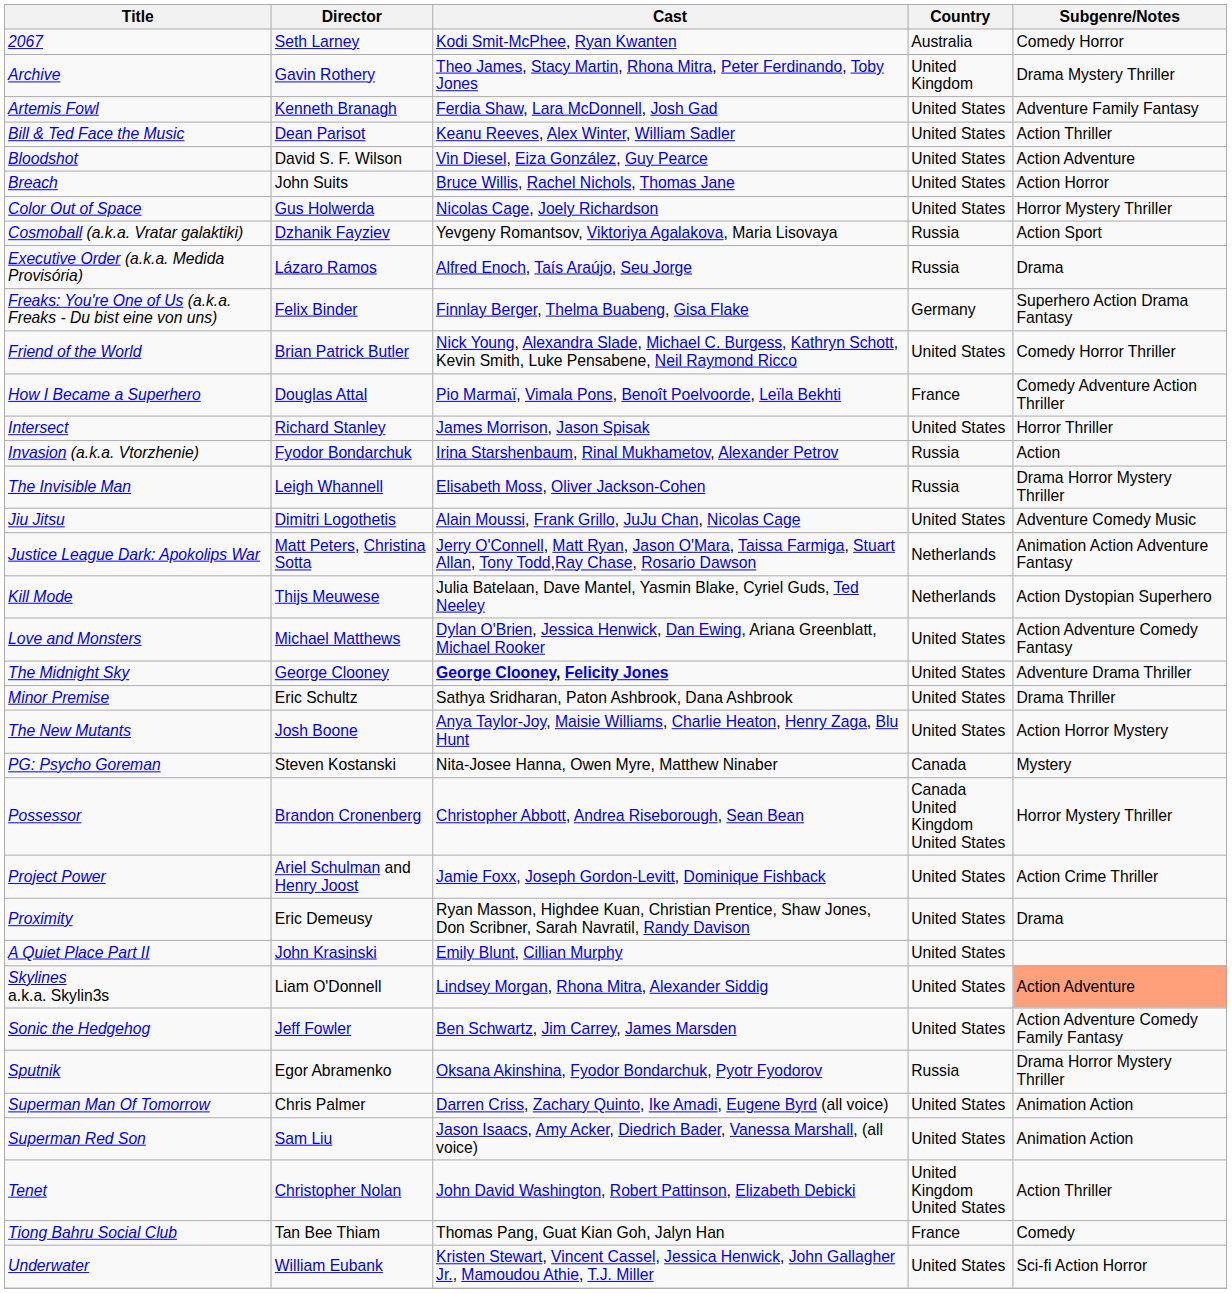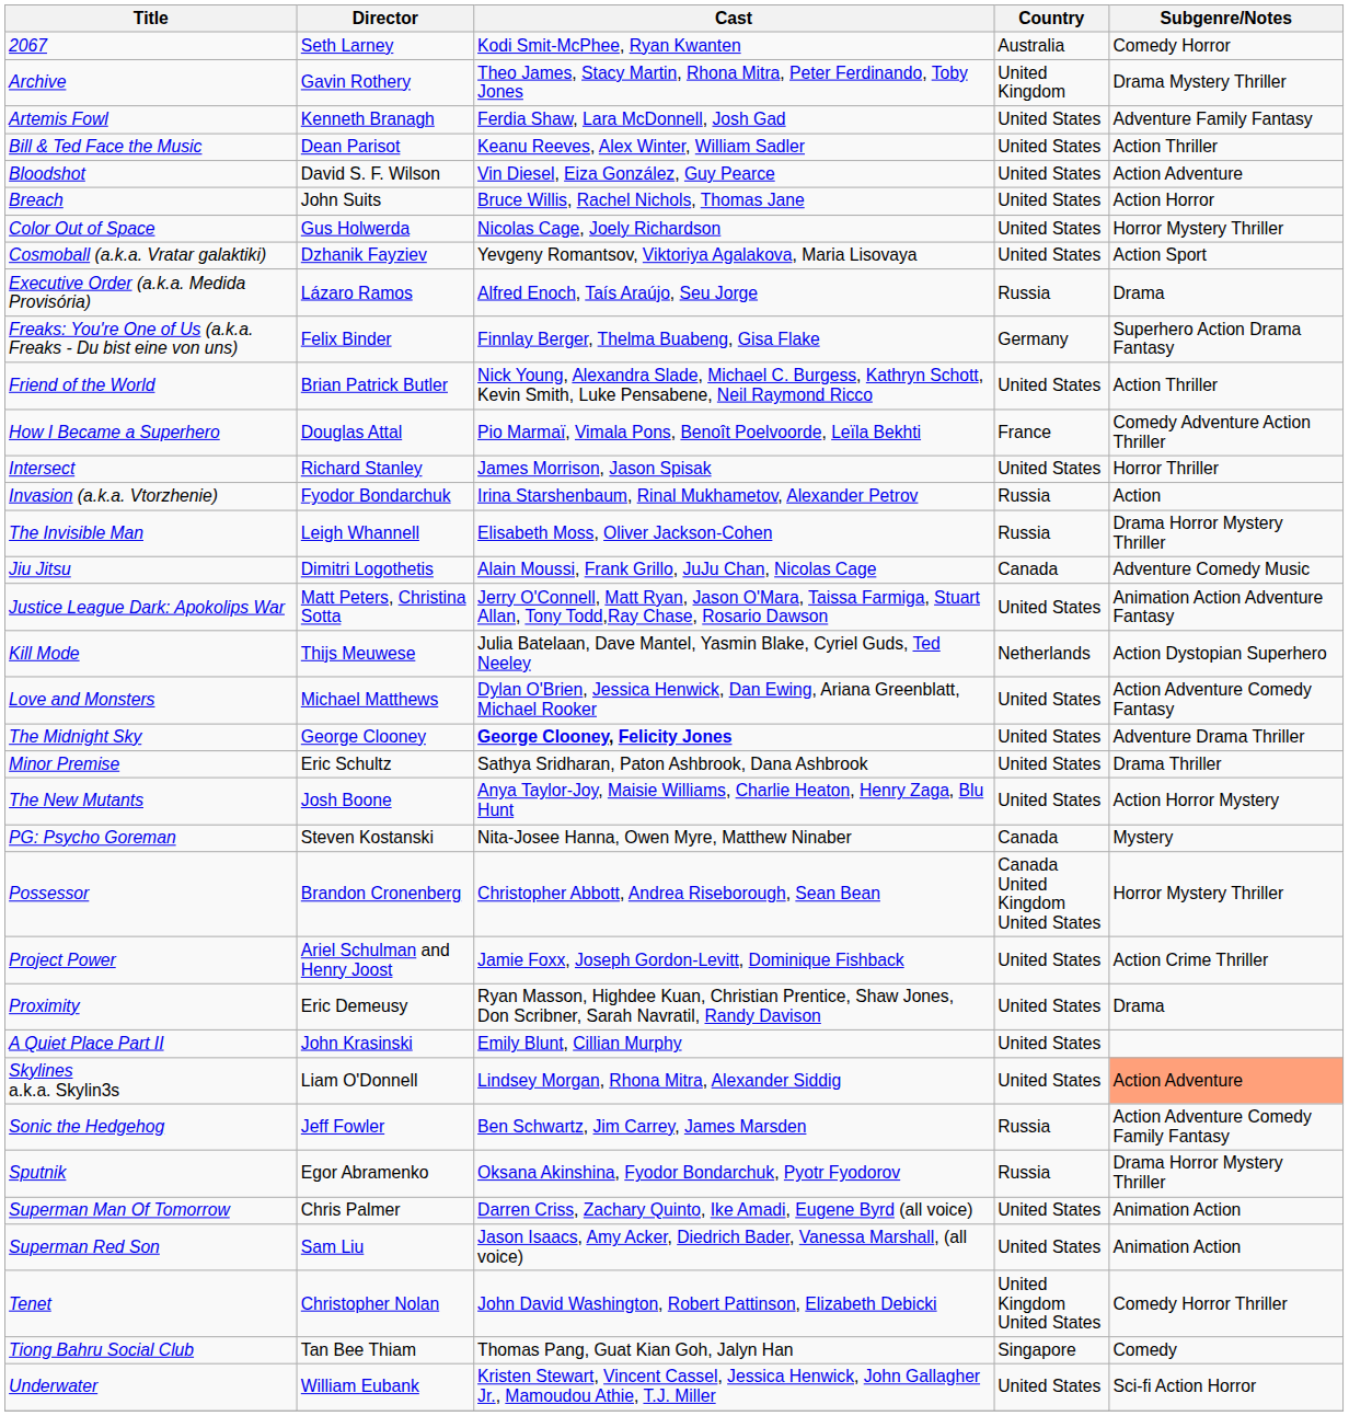Cosmoball (a.k.a. Vratar galaktiki) | Country: Russia -> United States
Friend of the World | Subgenre/Notes: Comedy Horror Thriller -> Action Thriller
Jiu Jitsu | Country: United States -> Canada
Justice League Dark: Apokolips War | Country: Netherlands -> United States
Sonic the Hedgehog | Country: United States -> Russia
Tenet | Subgenre/Notes: Action Thriller -> Comedy Horror Thriller
Tiong Bahru Social Club | Country: France -> Singapore
